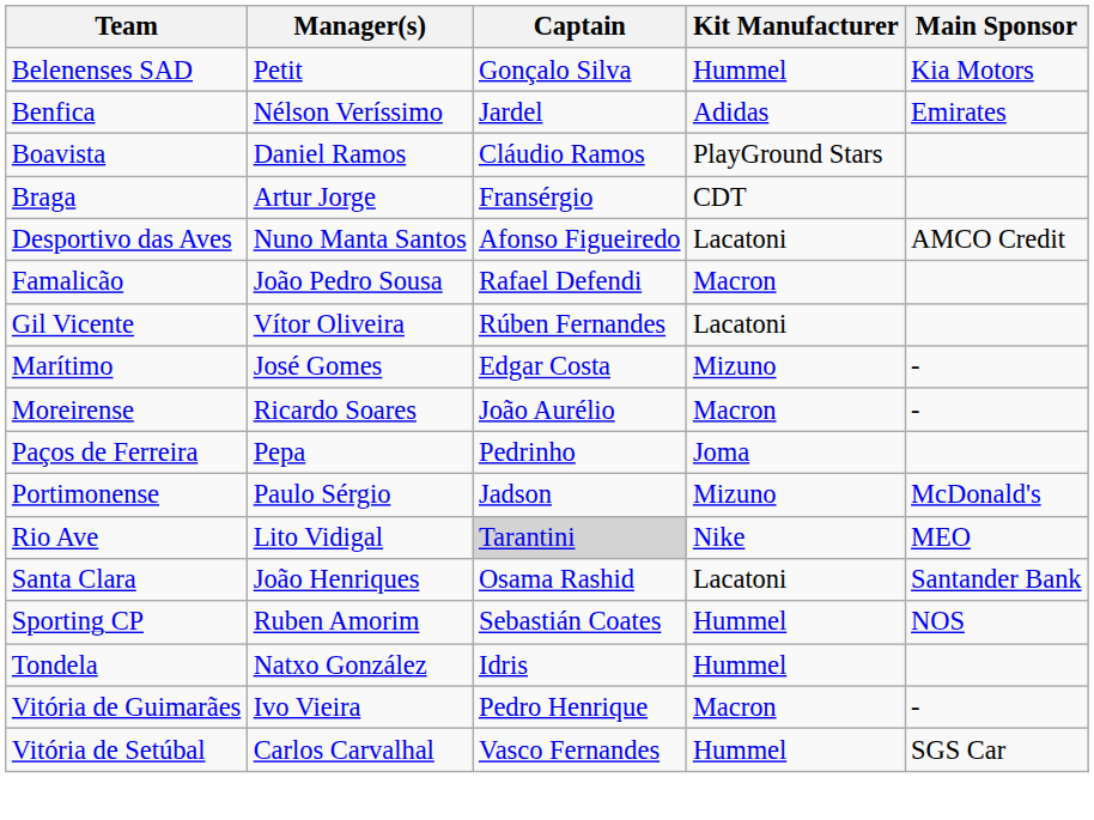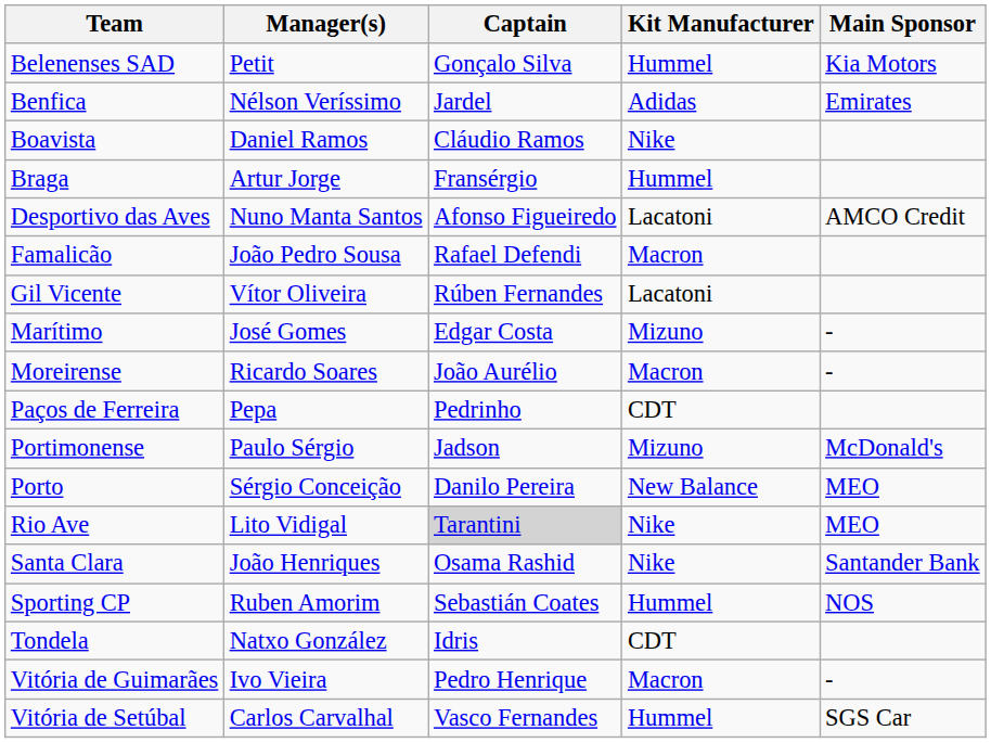Boavista | Kit Manufacturer: PlayGround Stars -> Nike
Braga | Kit Manufacturer: CDT -> Hummel
Paços de Ferreira | Kit Manufacturer: Joma -> CDT
+ row: Porto | Sérgio Conceição | Danilo Pereira | New Balance | MEO
Santa Clara | Kit Manufacturer: Lacatoni -> Nike
Tondela | Kit Manufacturer: Hummel -> CDT
